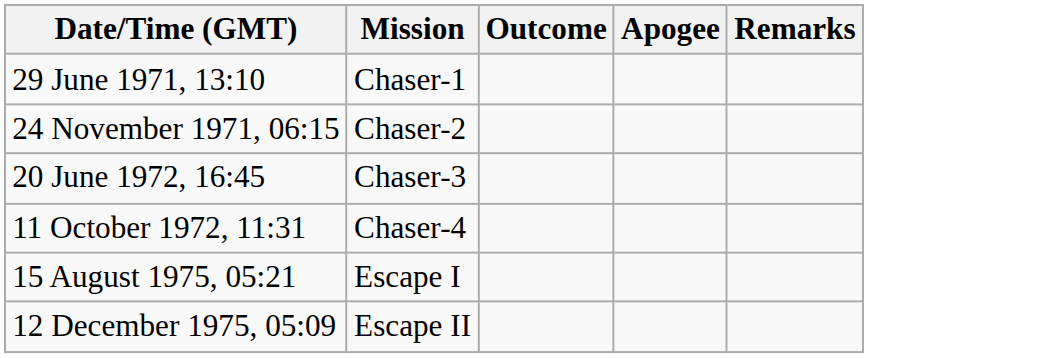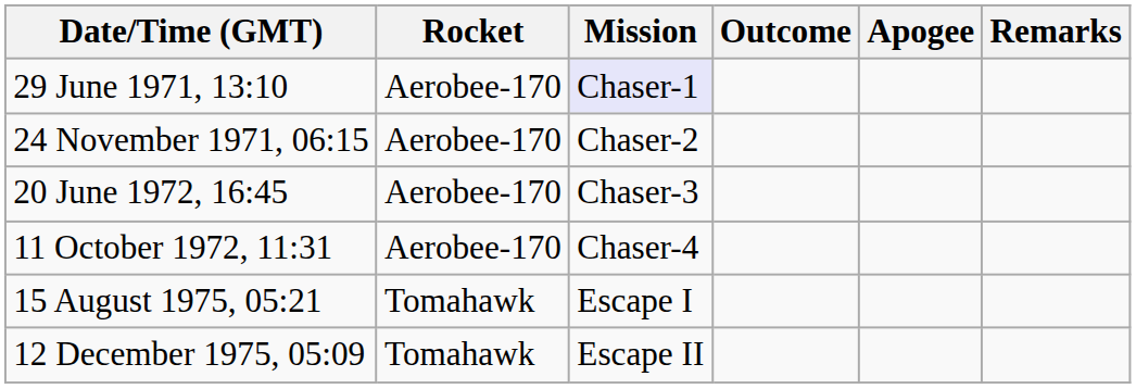+ column: Rocket | Aerobee-170 | Aerobee-170 | Aerobee-170 | Aerobee-170 | Tomahawk | Tomahawk
29 June 1971, 13:10 | Mission: no background -> lavender background
